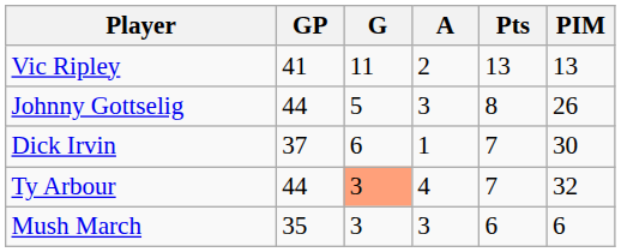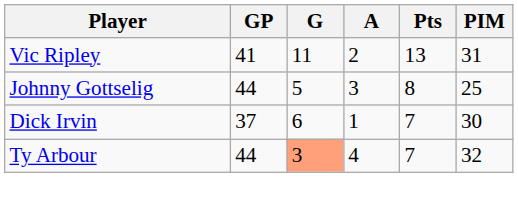Vic Ripley | PIM: 13 -> 31
Johnny Gottselig | PIM: 26 -> 25
- row: Mush March | 35 | 3 | 3 | 6 | 6
